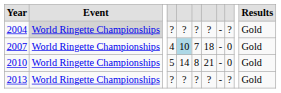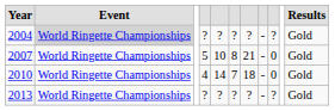2007 | column 4: 4 -> 5
2007 | column 5: lightblue background -> no background
2007 | column 6: 7 -> 8
2007 | column 7: 18 -> 21
2010 | column 4: 5 -> 4
2010 | column 6: 8 -> 7
2010 | column 7: 21 -> 18
